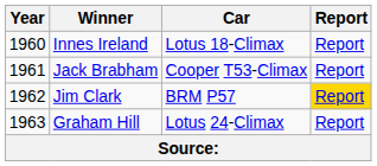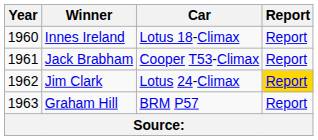Jim Clark | Car: BRM P57 -> Lotus 24-Climax
Graham Hill | Car: Lotus 24-Climax -> BRM P57
